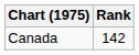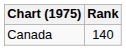Canada | Rank: 142 -> 140
